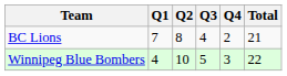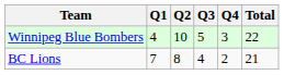rows swapped: Winnipeg Blue Bombers <-> BC Lions
